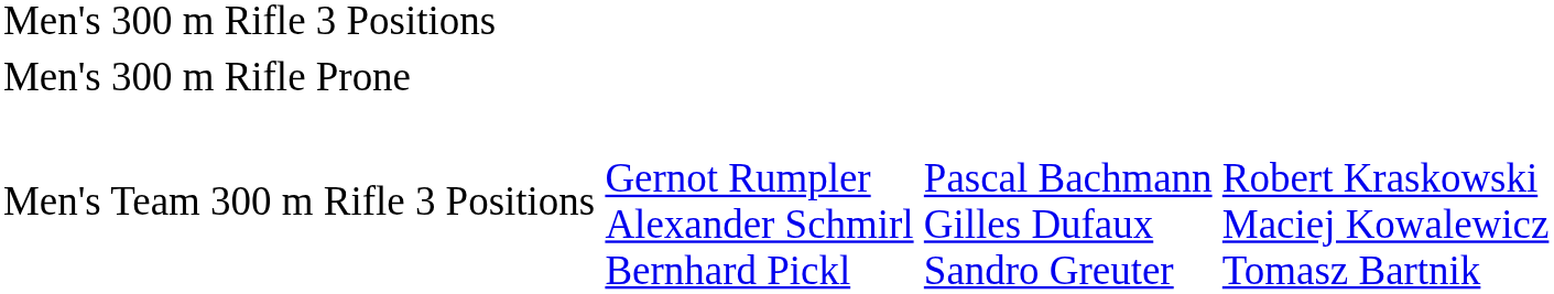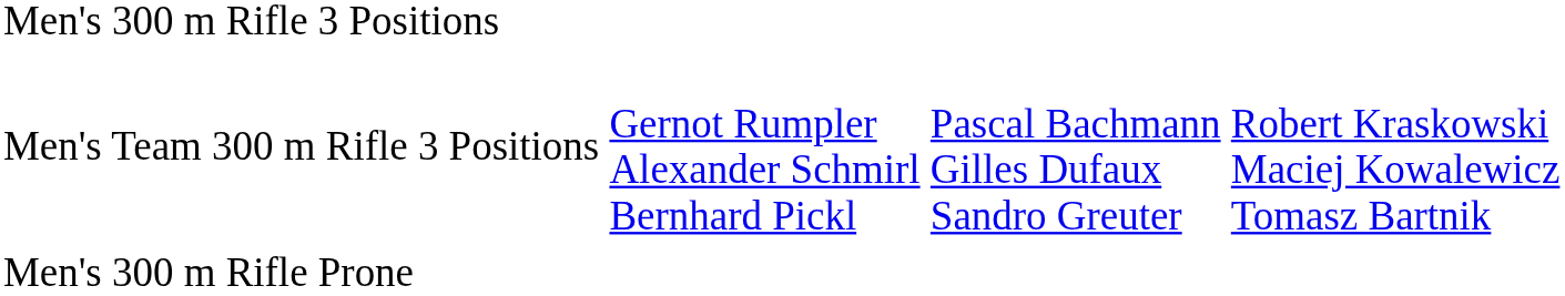rows swapped: Men's Team 300 m Rifle 3 Positions <-> Men's 300 m Rifle Prone
